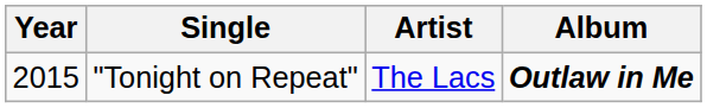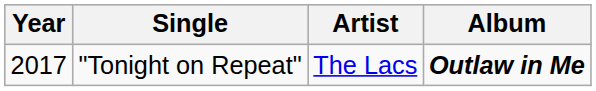"Tonight on Repeat" | Year: 2015 -> 2017
